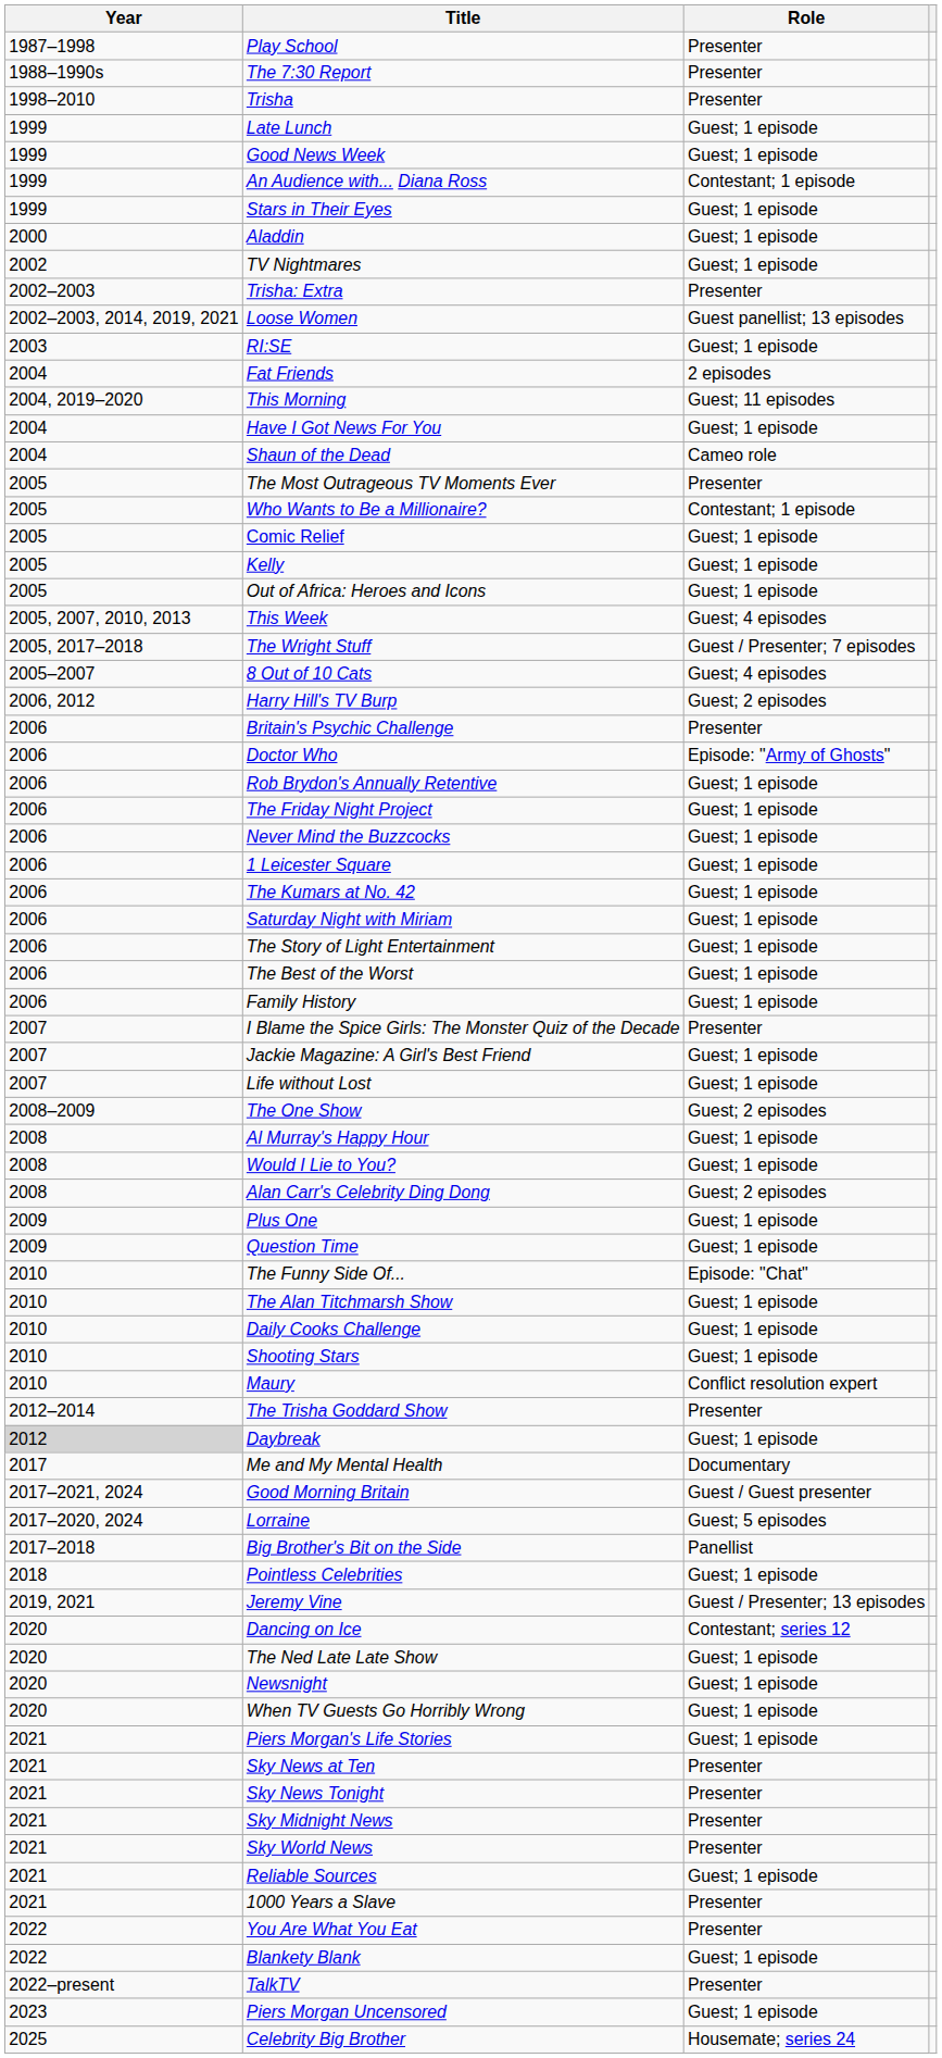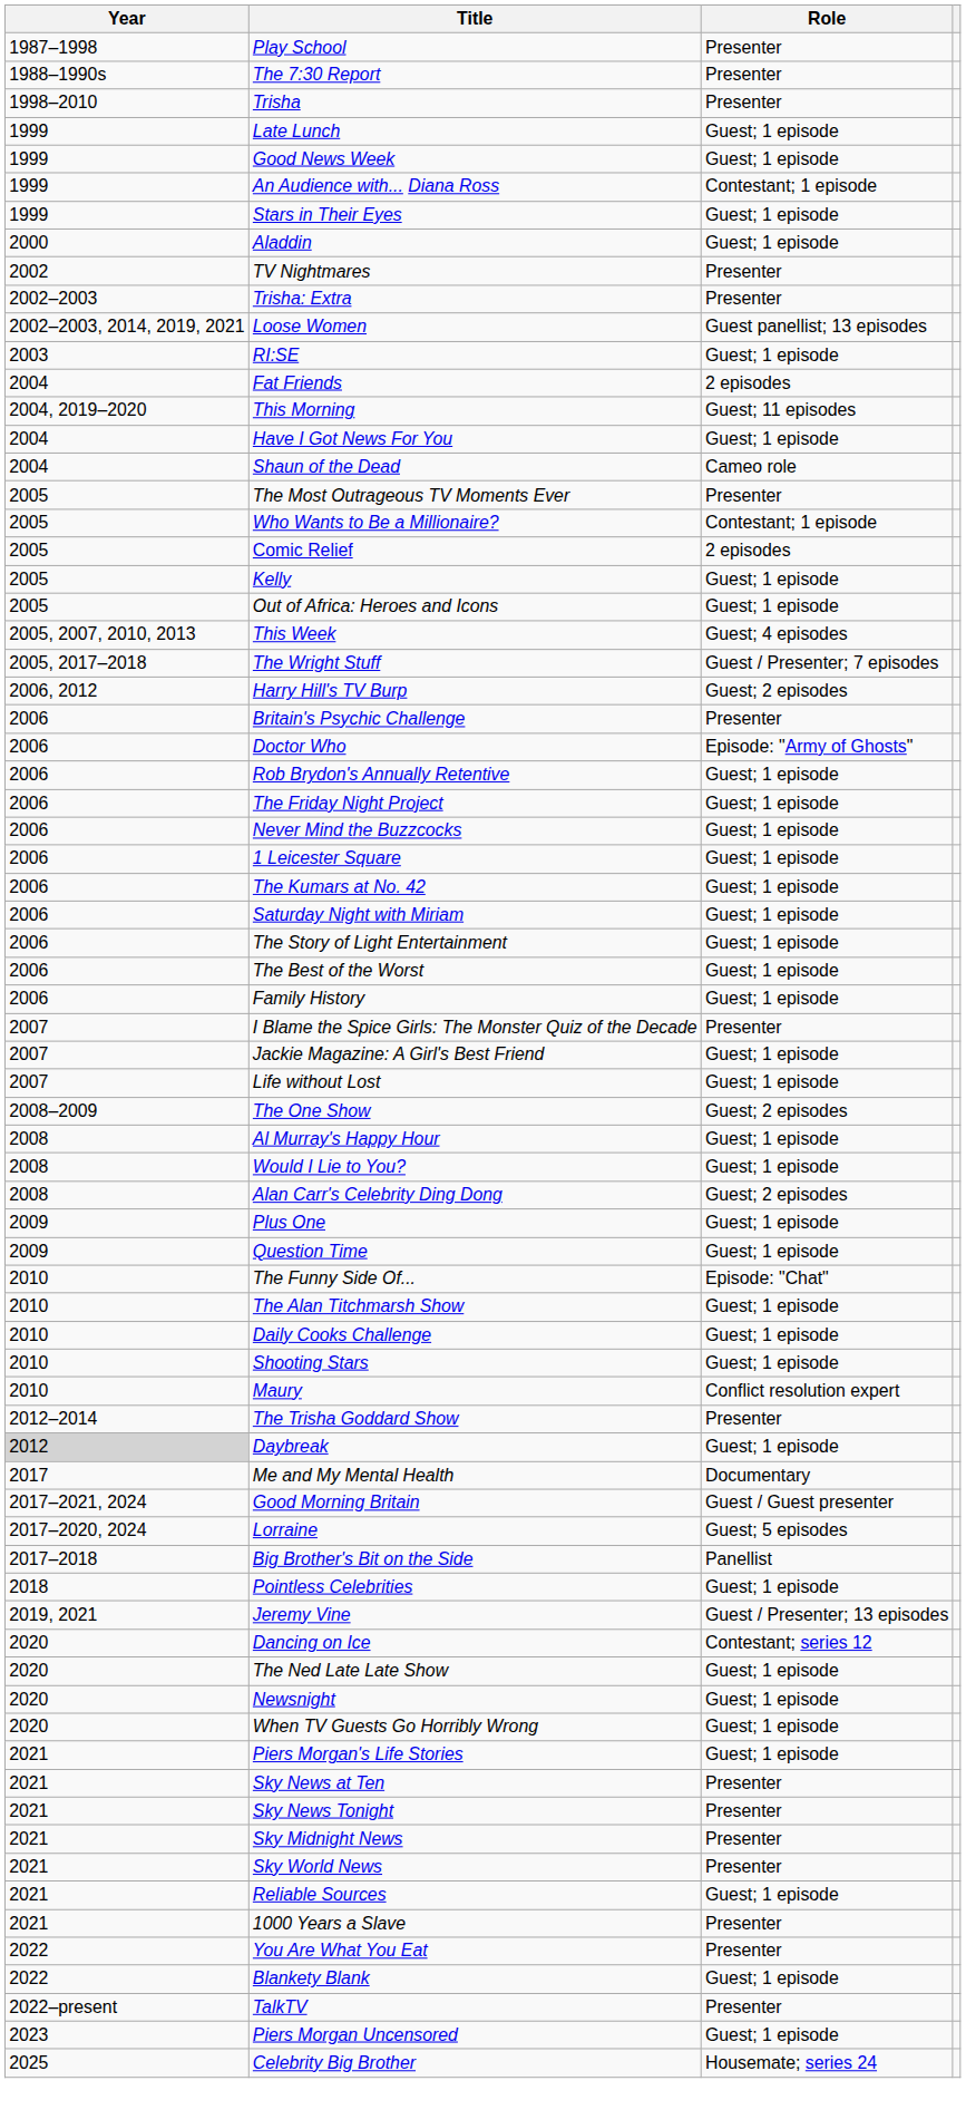TV Nightmares | Role: Guest; 1 episode -> Presenter
Comic Relief | Role: Guest; 1 episode -> 2 episodes
- row: 2005–2007 | 8 Out of 10 Cats | Guest; 4 episodes
